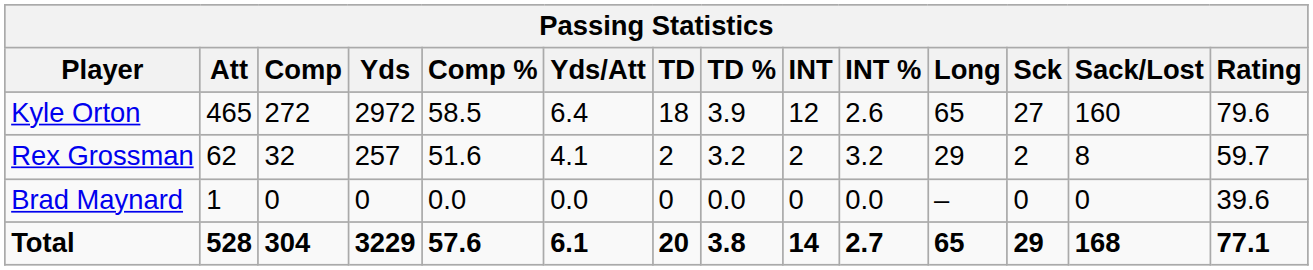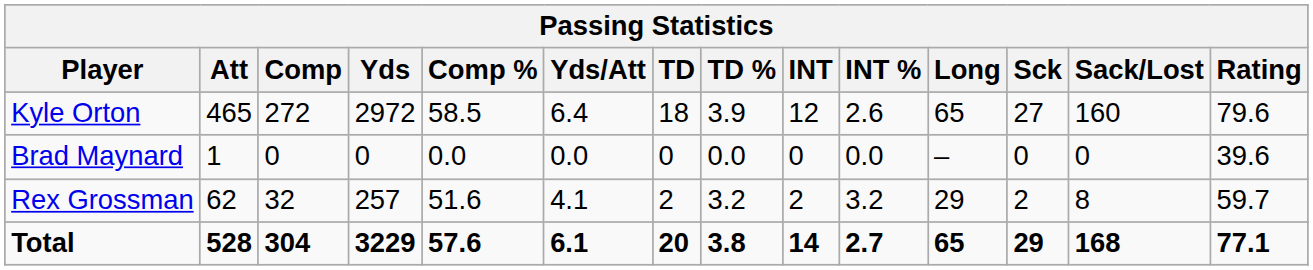rows swapped: Rex Grossman <-> Brad Maynard
